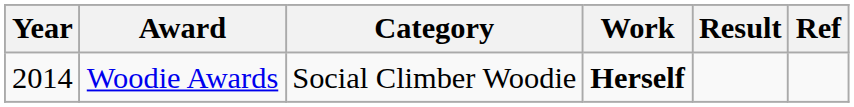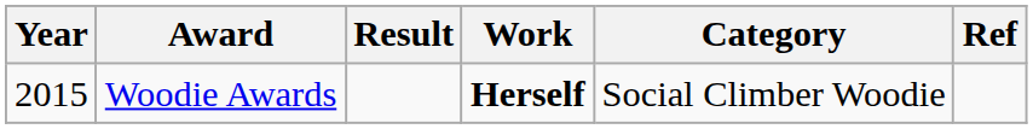columns swapped: Category <-> Result
Woodie Awards | Year: 2014 -> 2015
